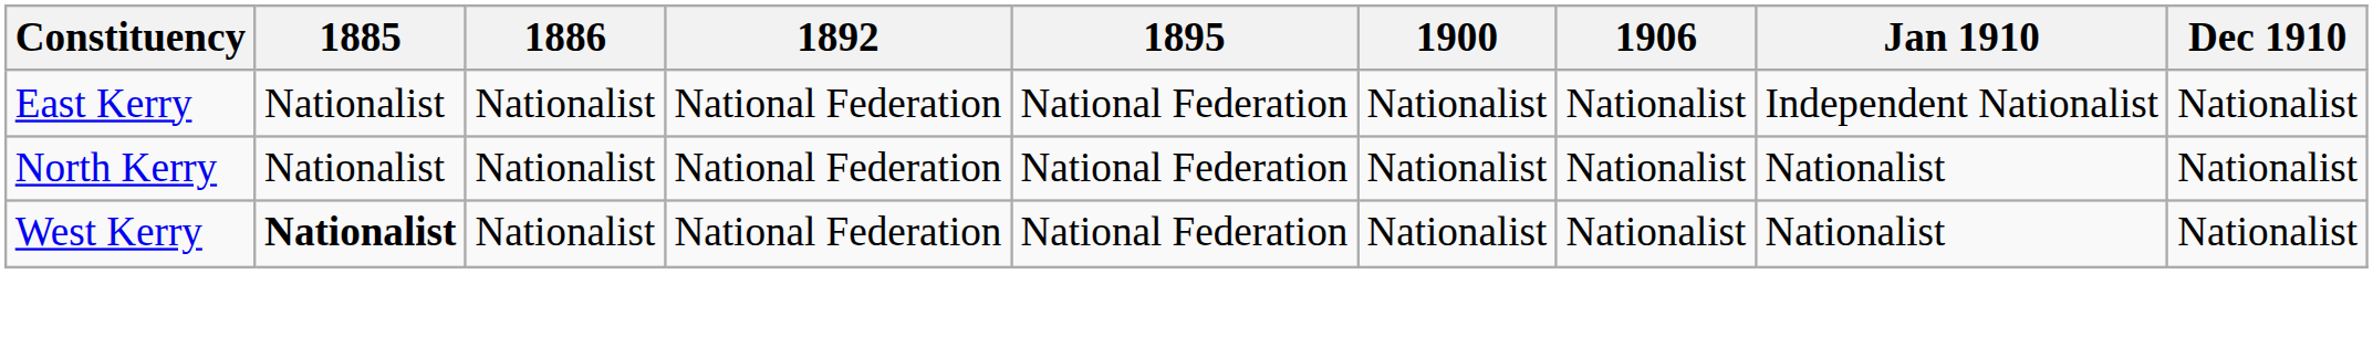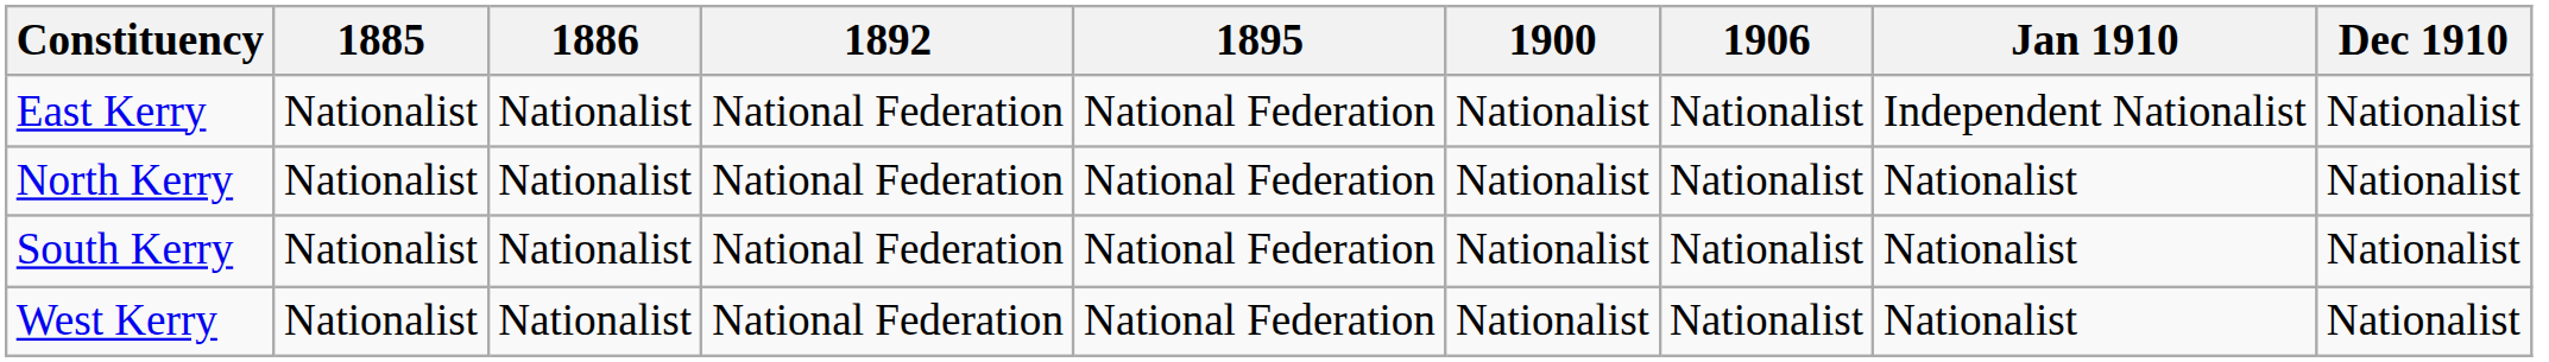+ row: South Kerry | Nationalist | Nationalist | National Federation | National Federation | Nationalist | Nationalist | Nationalist | Nationalist
West Kerry | 1885: bold -> normal
